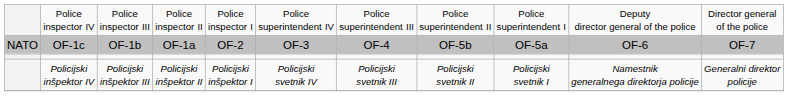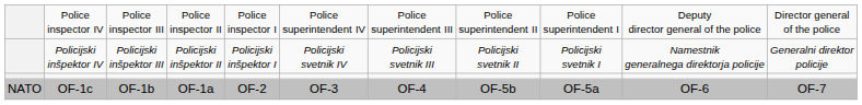rows swapped: Policijski inšpektor IV <-> OF-1c
